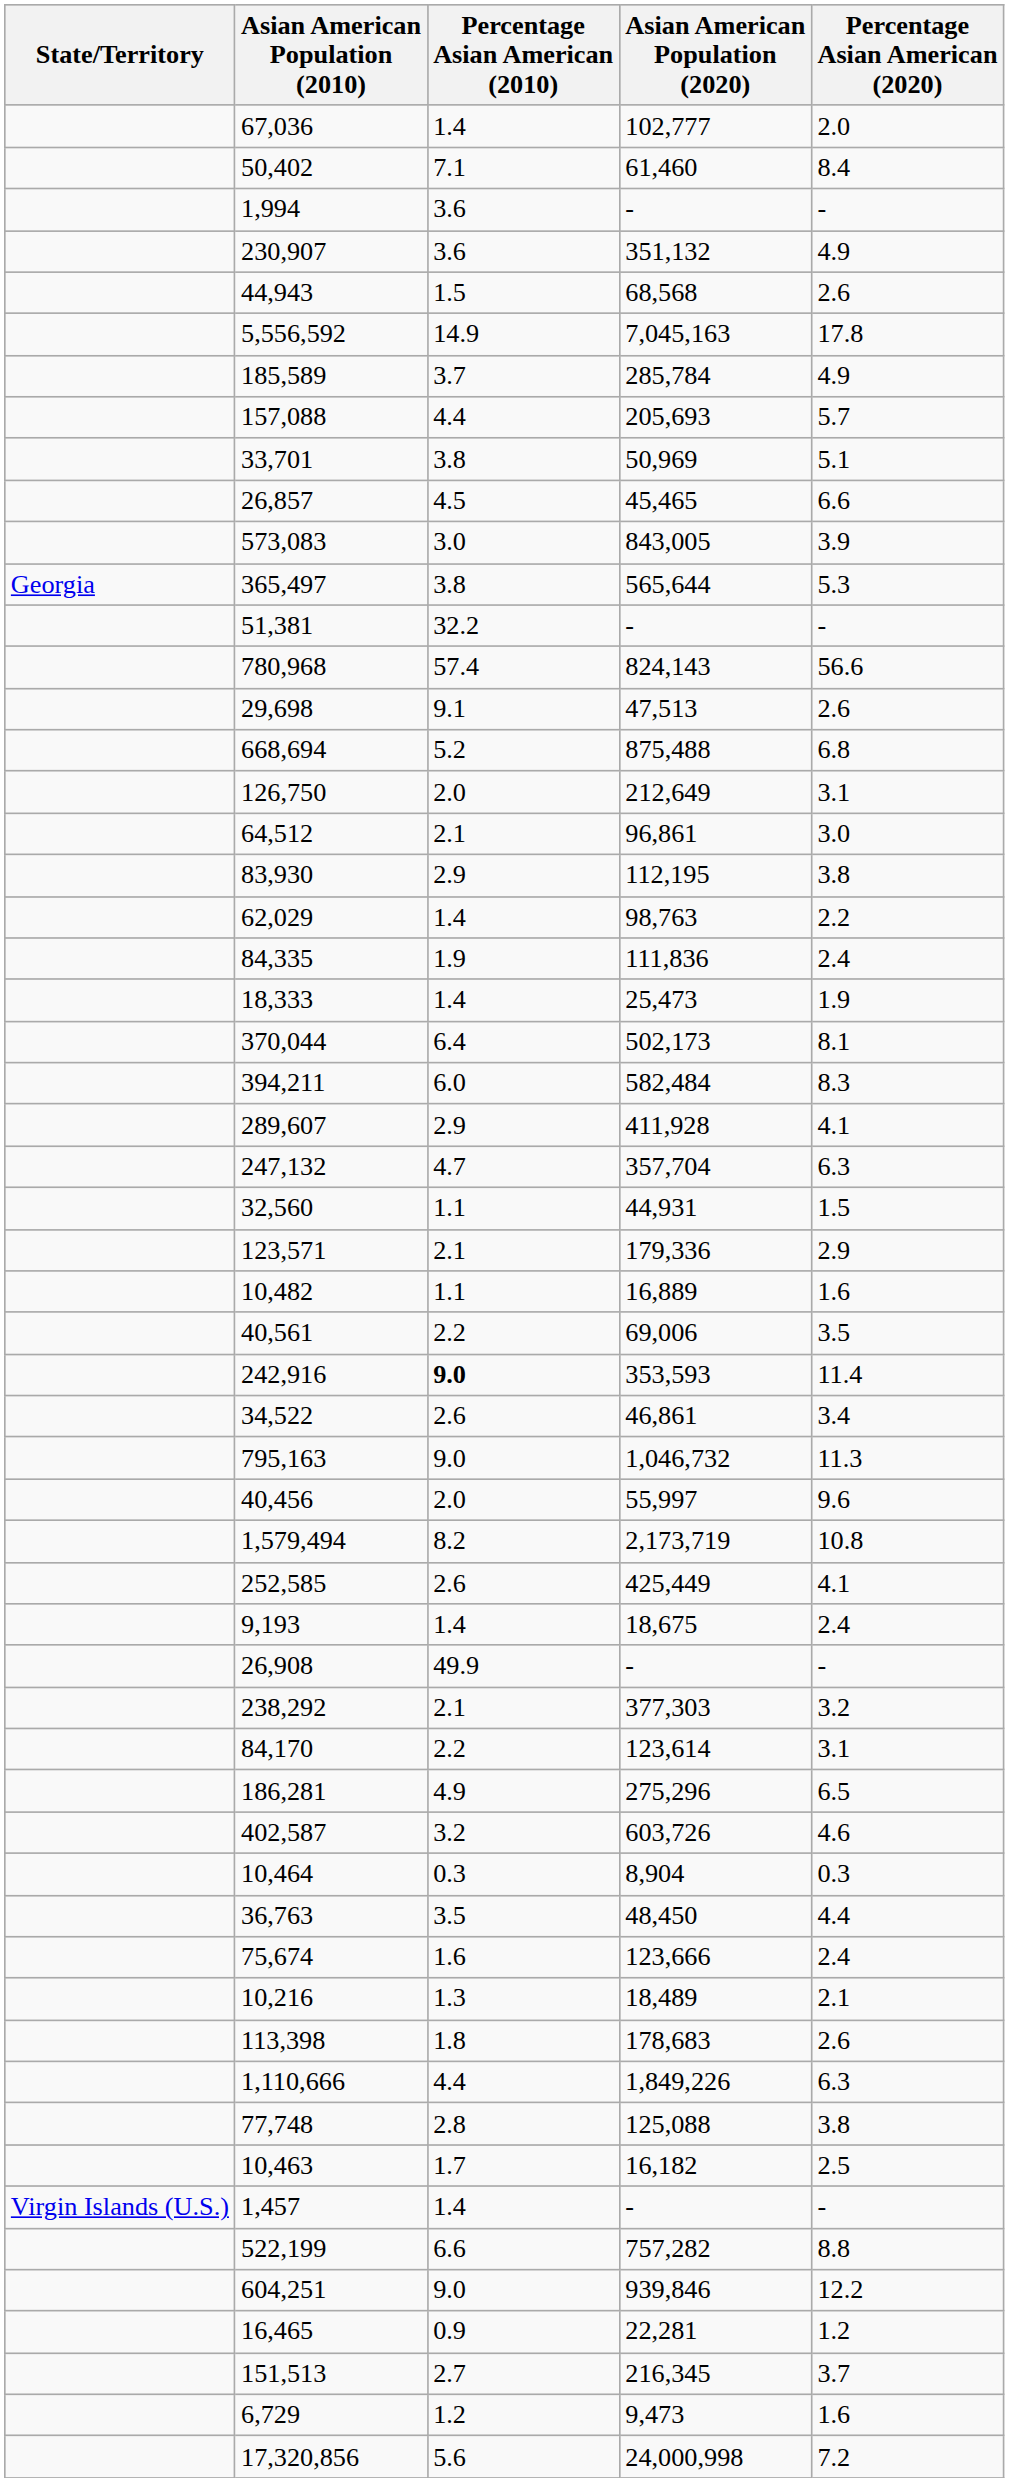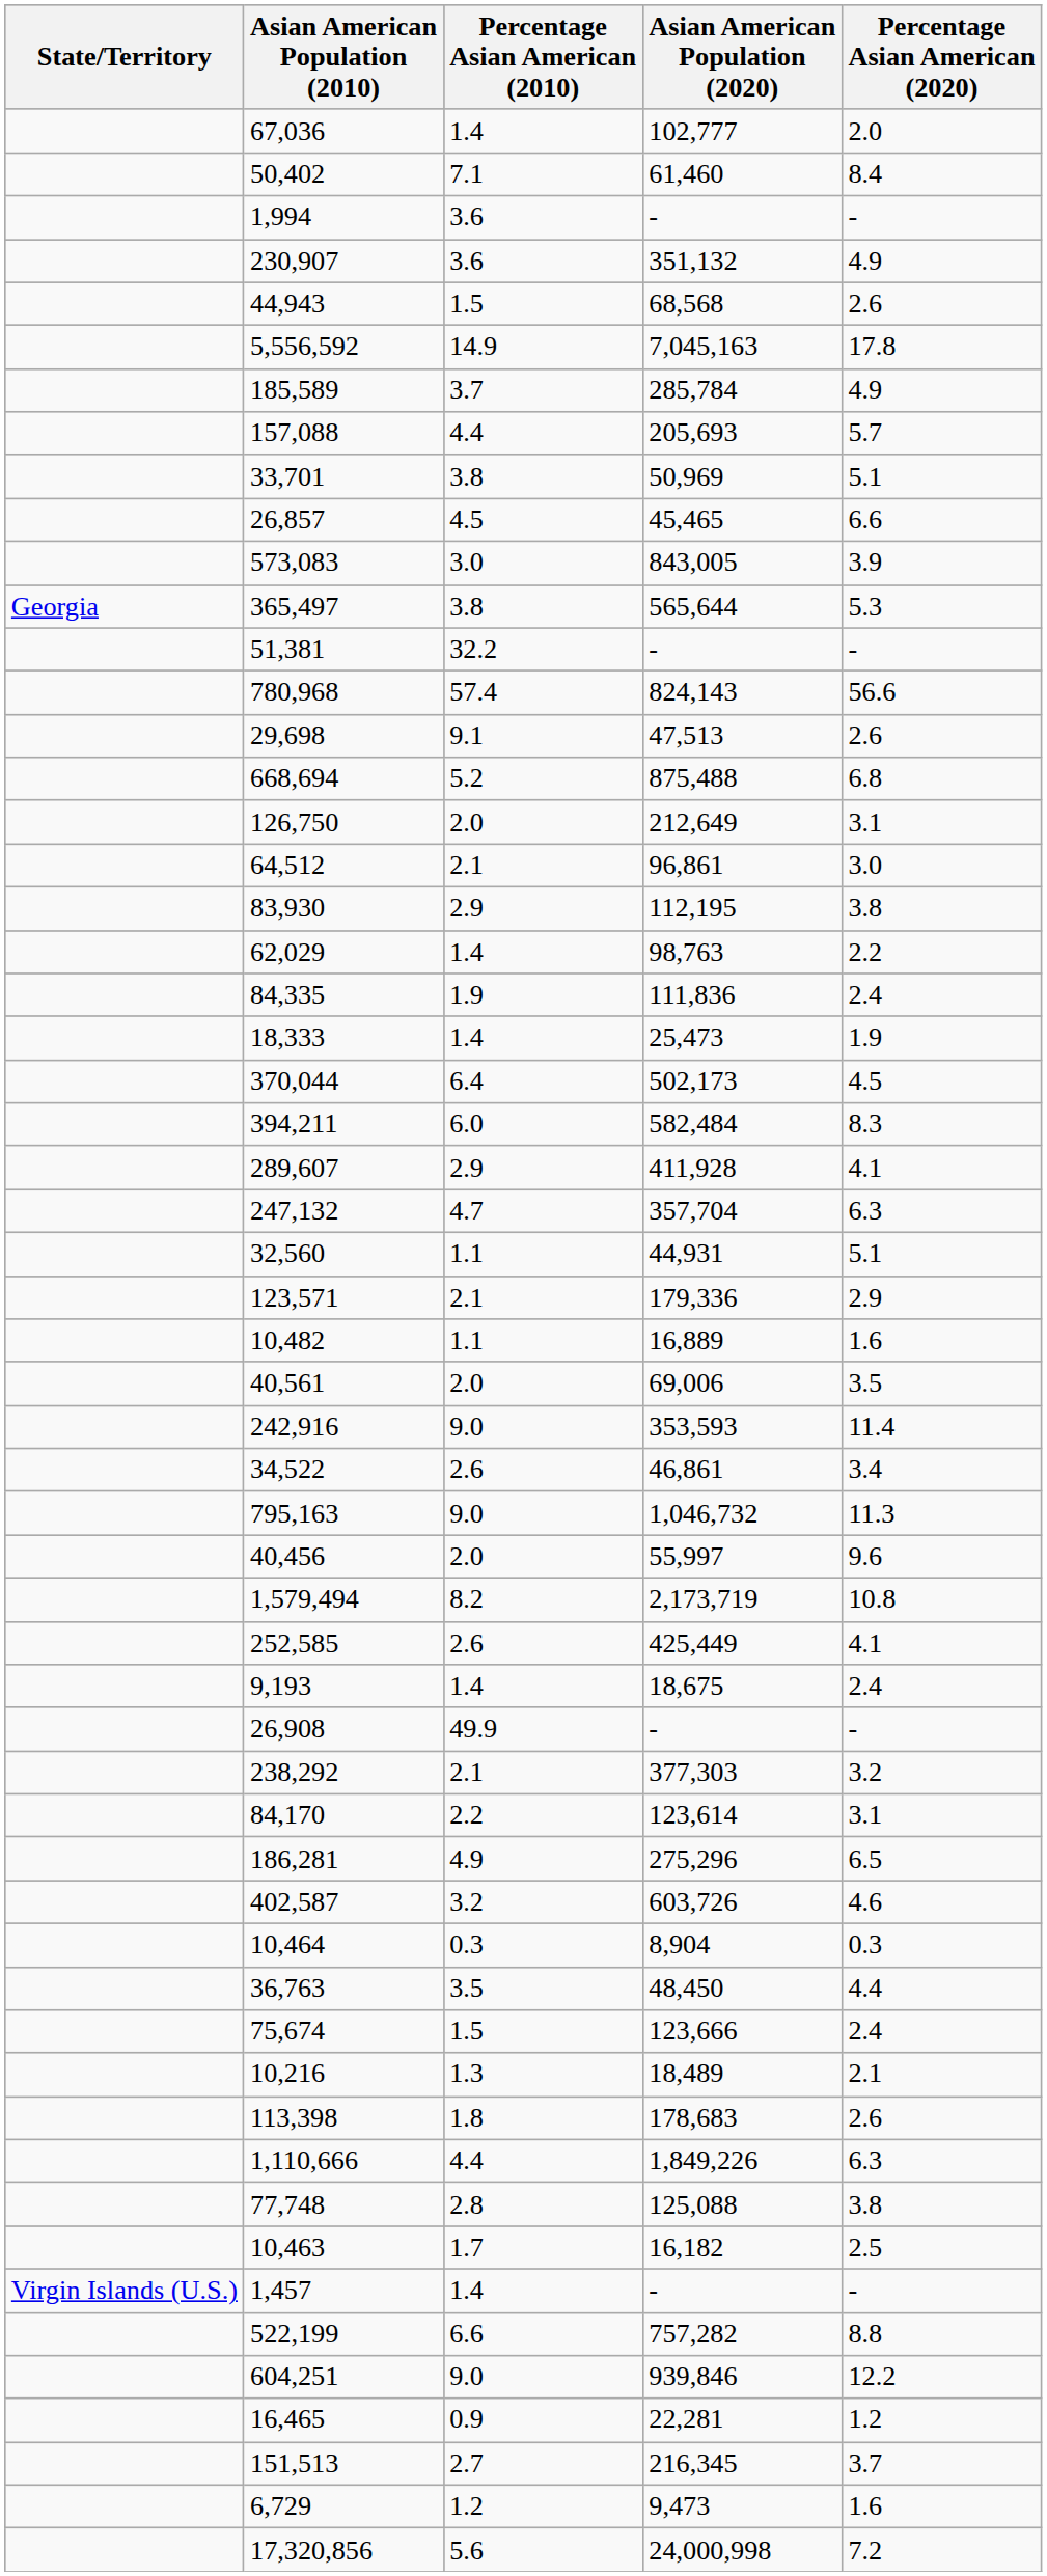370,044 | Percentage Asian American (2020): 8.1 -> 4.5
32,560 | Percentage Asian American (2020): 1.5 -> 5.1
40,561 | Percentage Asian American (2010): 2.2 -> 2.0
242,916 | Percentage Asian American (2010): bold -> normal
75,674 | Percentage Asian American (2010): 1.6 -> 1.5
